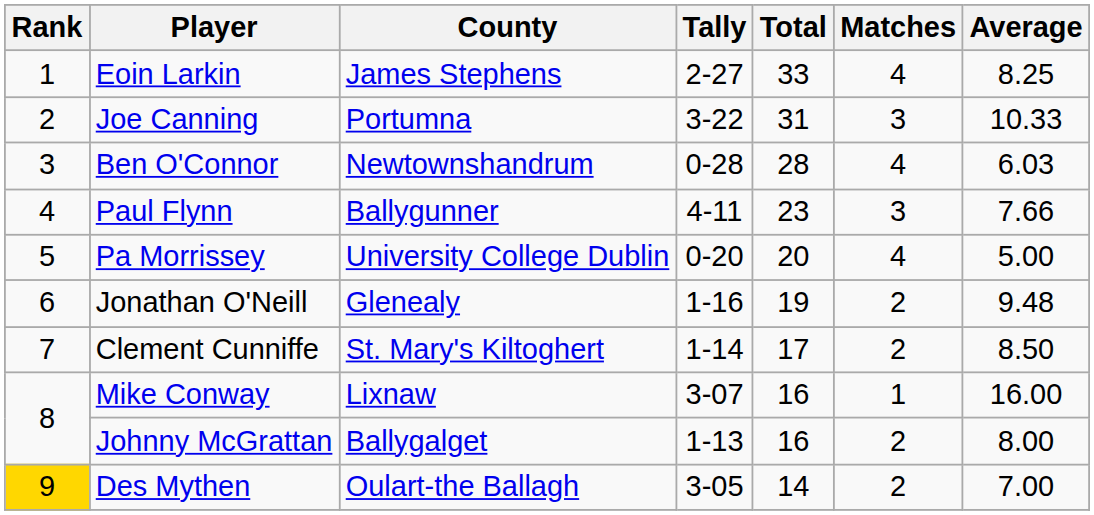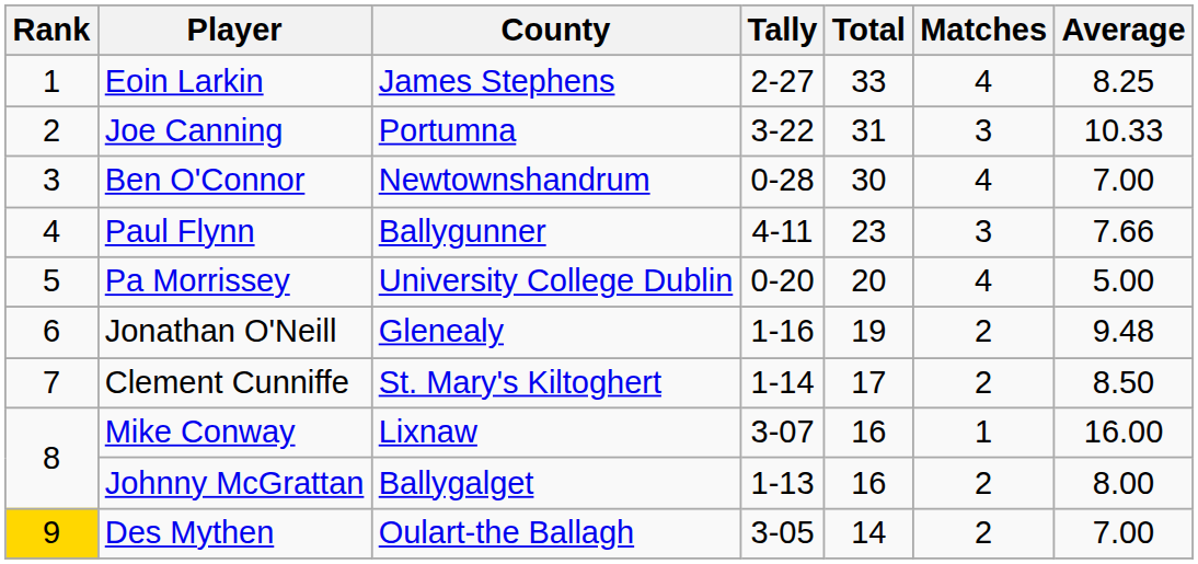Ben O'Connor | Total: 28 -> 30
Ben O'Connor | Average: 6.03 -> 7.00
